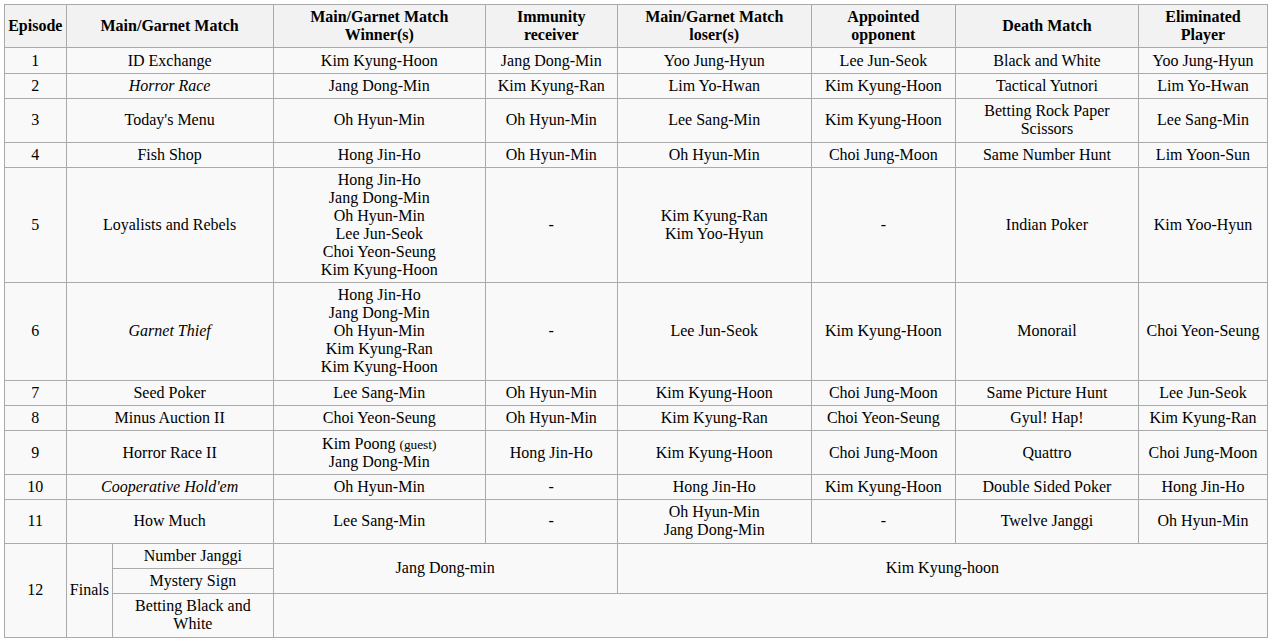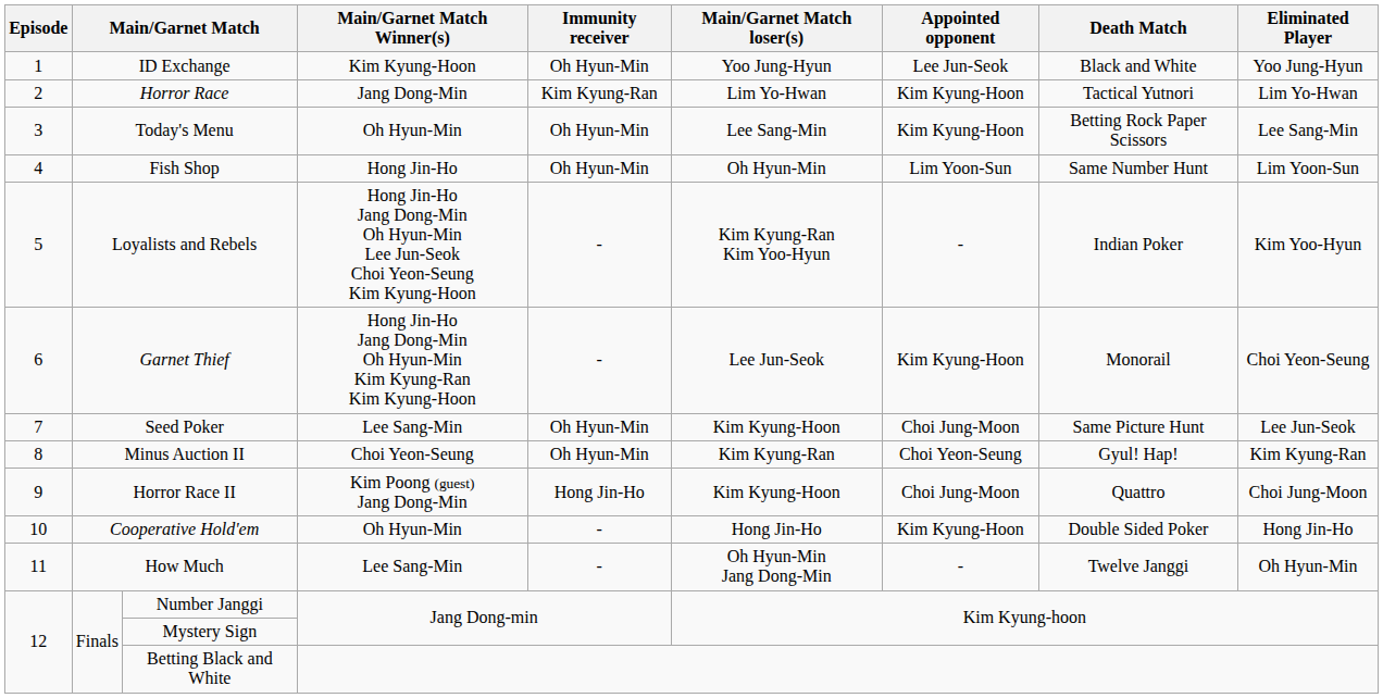ID Exchange | Immunity receiver: Jang Dong-Min -> Oh Hyun-Min
Fish Shop | Appointed opponent: Choi Jung-Moon -> Lim Yoon-Sun
